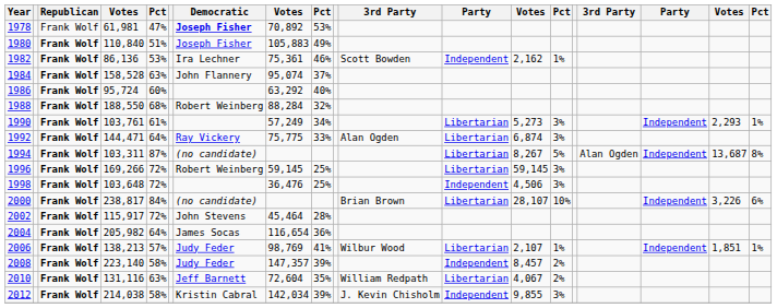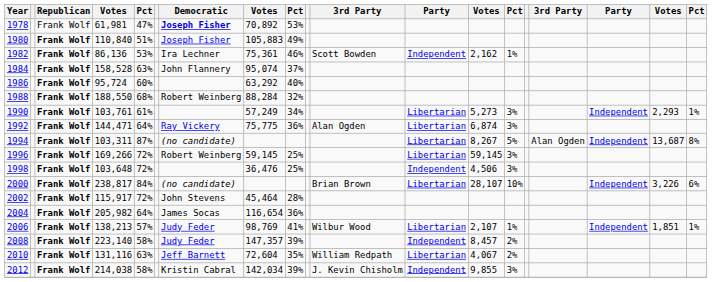1992 | column 9: 33% -> 36%
